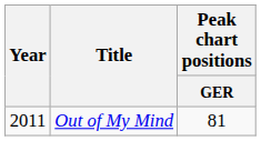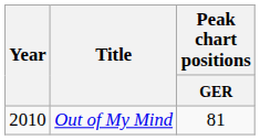Out of My Mind | Year: 2011 -> 2010
